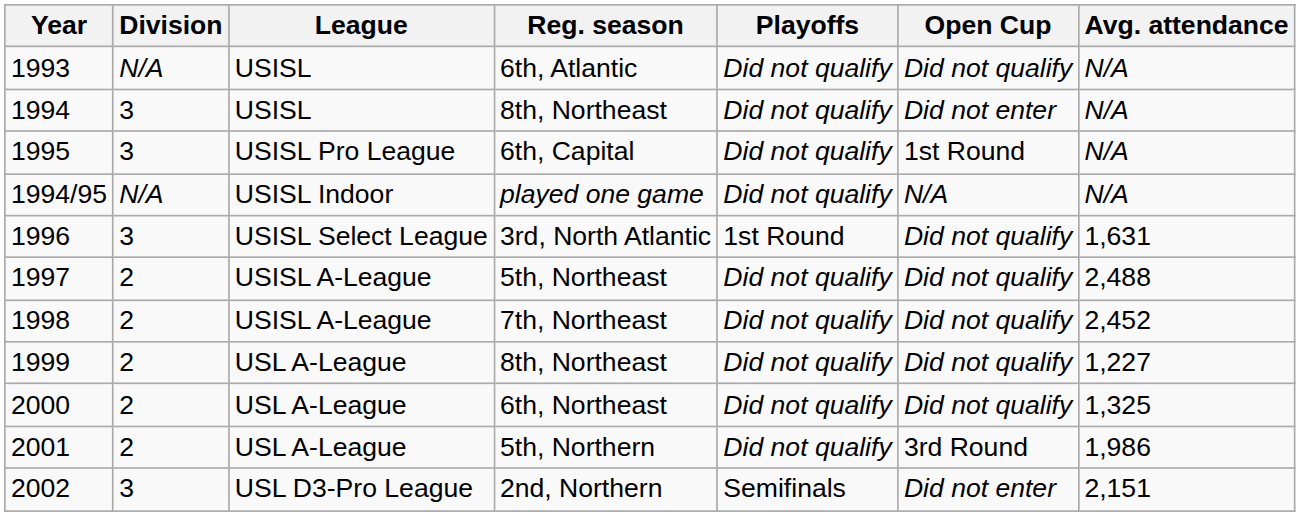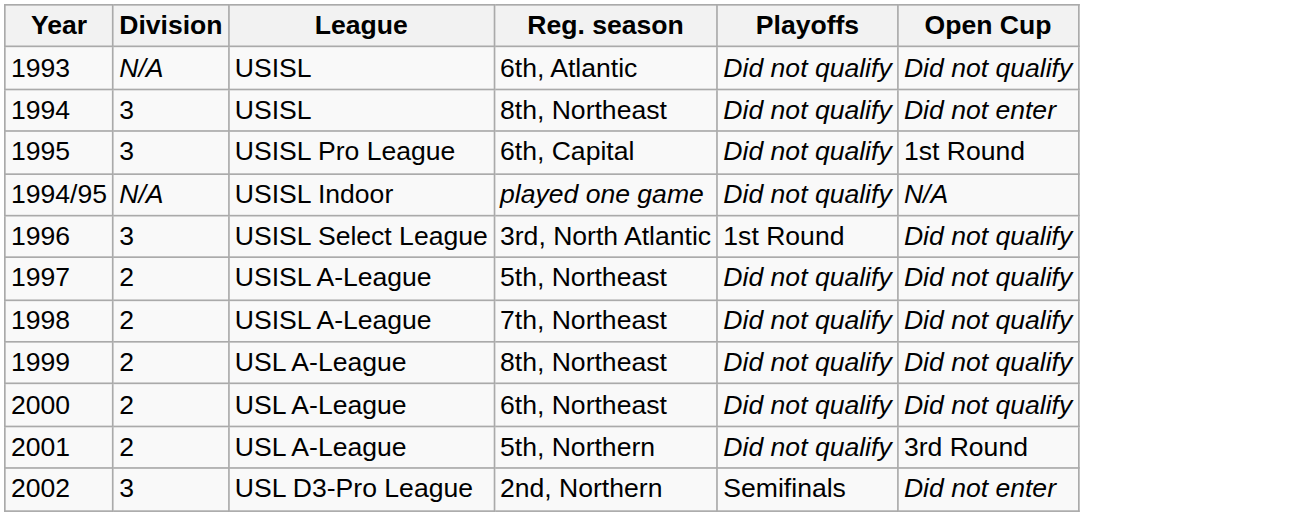- column: Avg. attendance | N/A | N/A | N/A | N/A | 1,631 | 2,488 | 2,452 | 1,227 | 1,325 | 1,986 | 2,151
